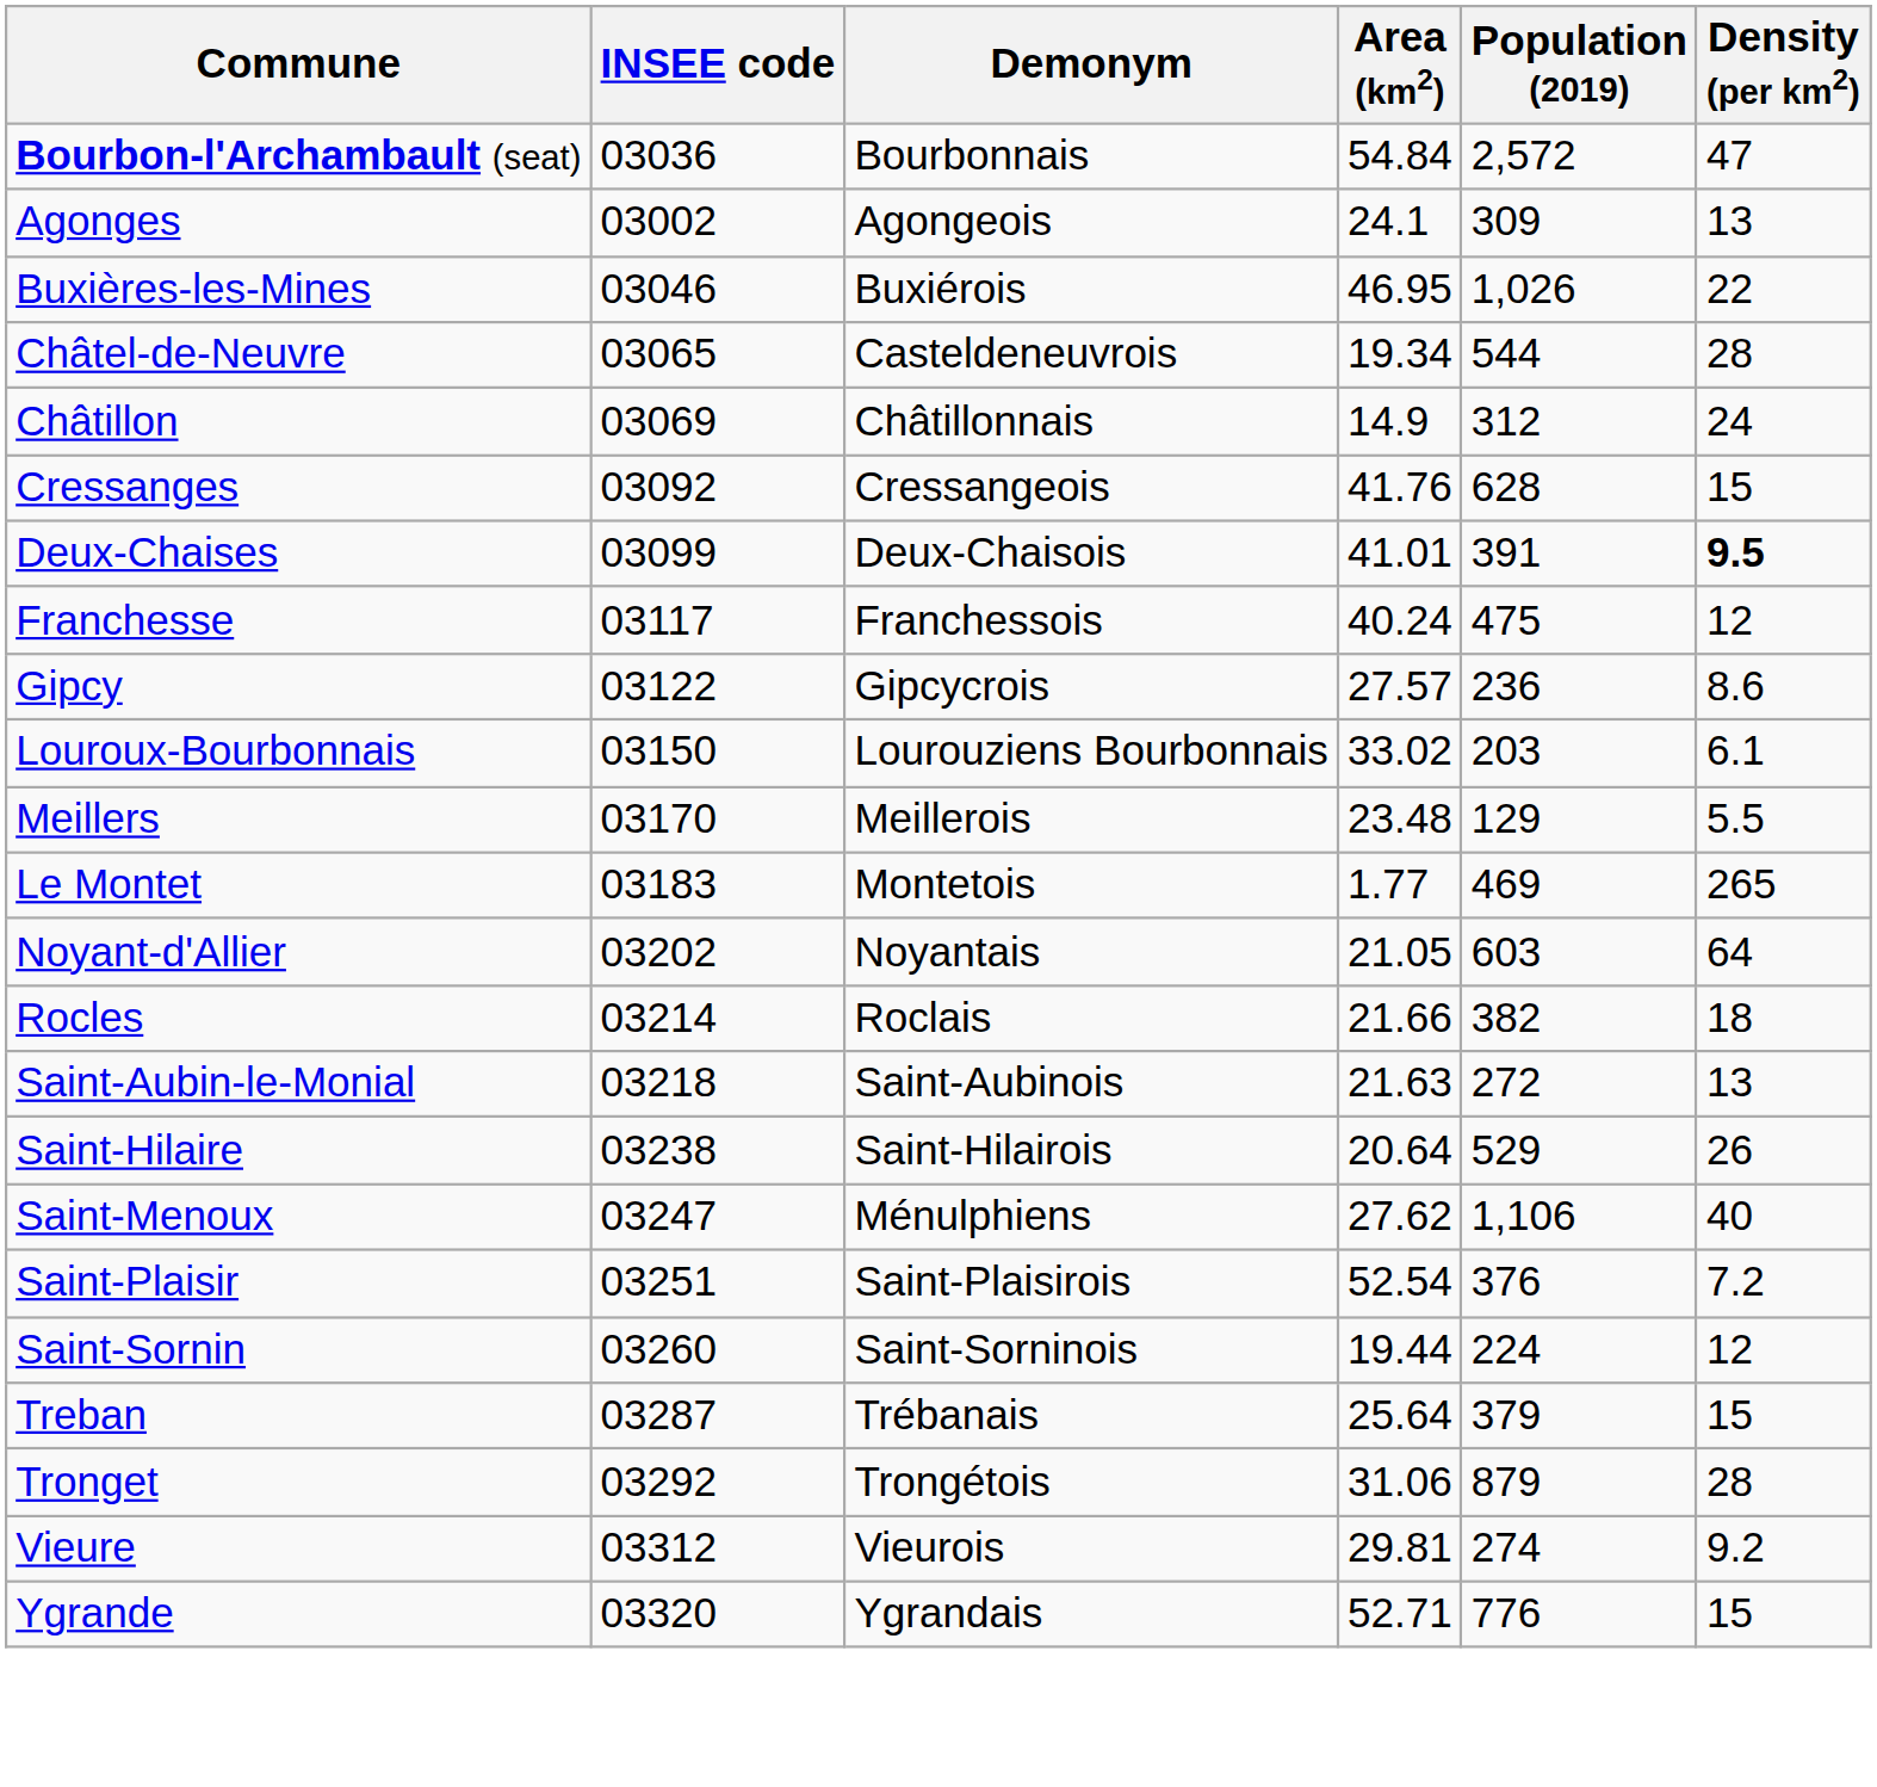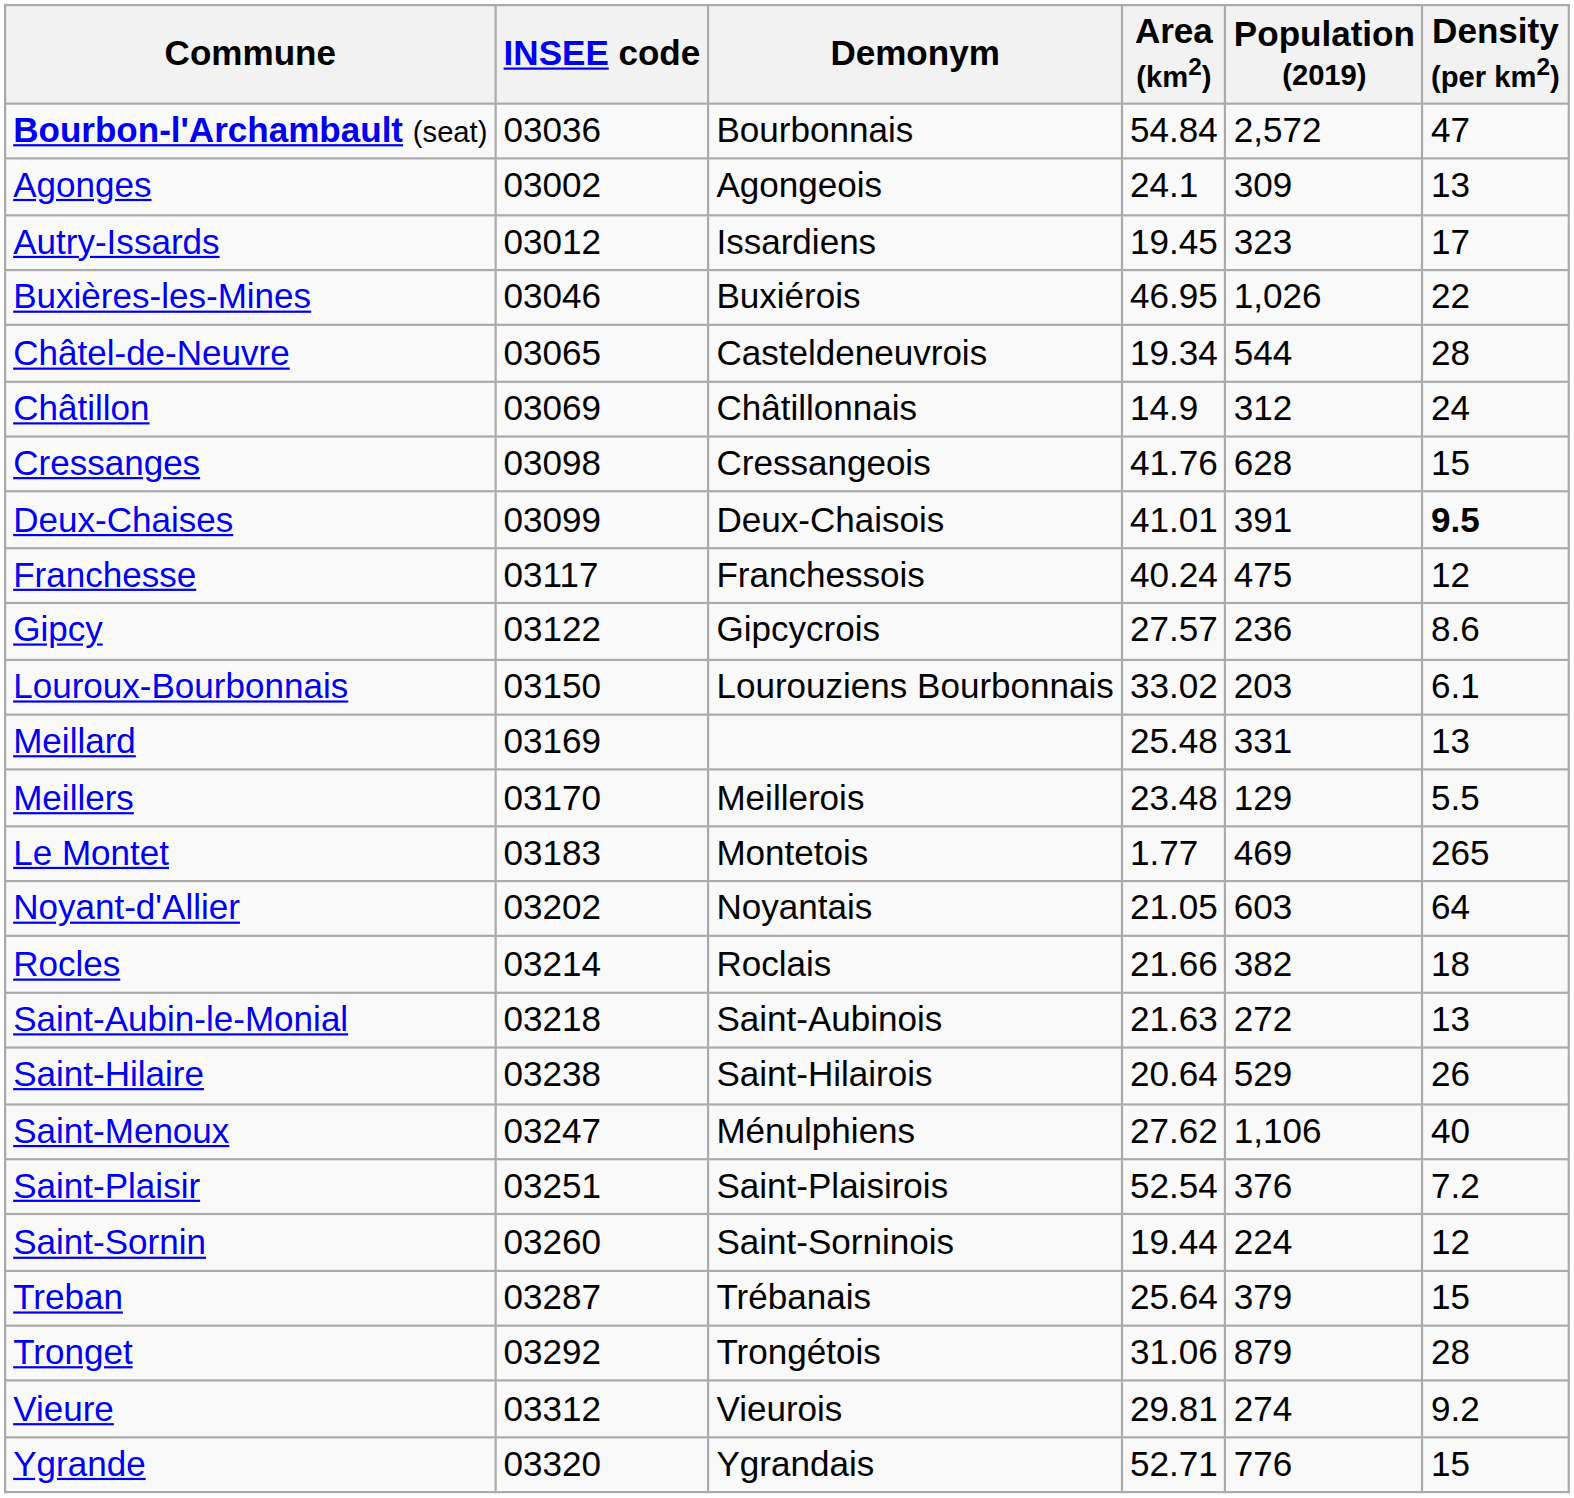+ row: Autry-Issards | 03012 | Issardiens | 19.45 | 323 | 17
Cressanges | INSEE code: 03092 -> 03098
+ row: Meillard | 03169 | 25.48 | 331 | 13
